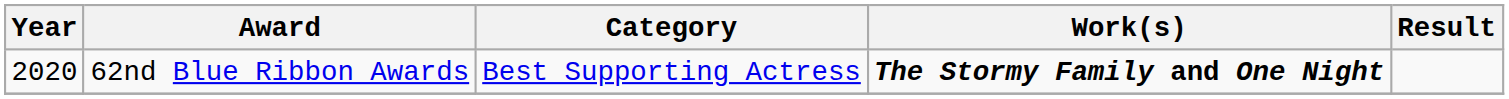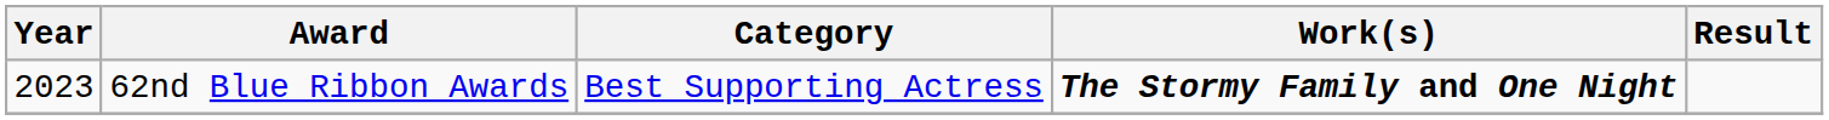62nd Blue Ribbon Awards | Year: 2020 -> 2023
